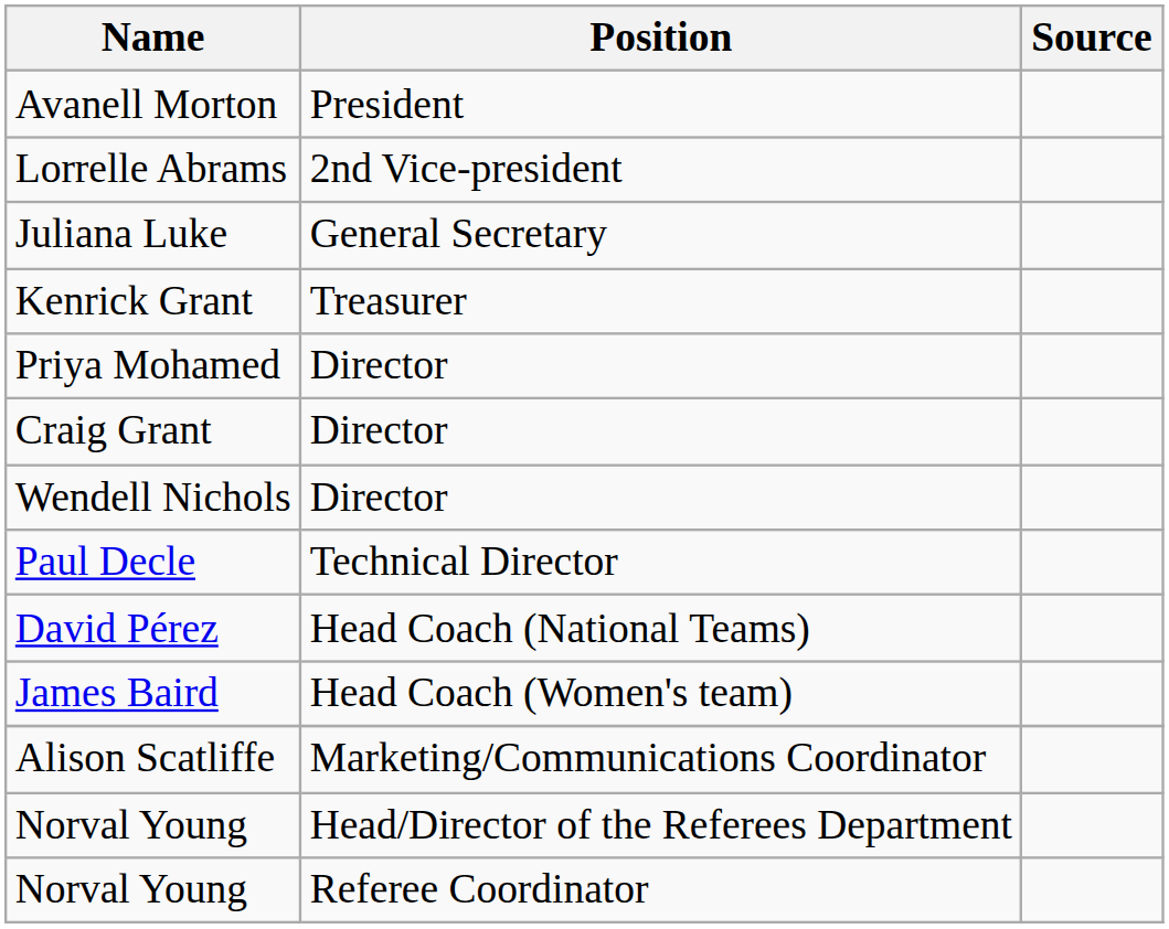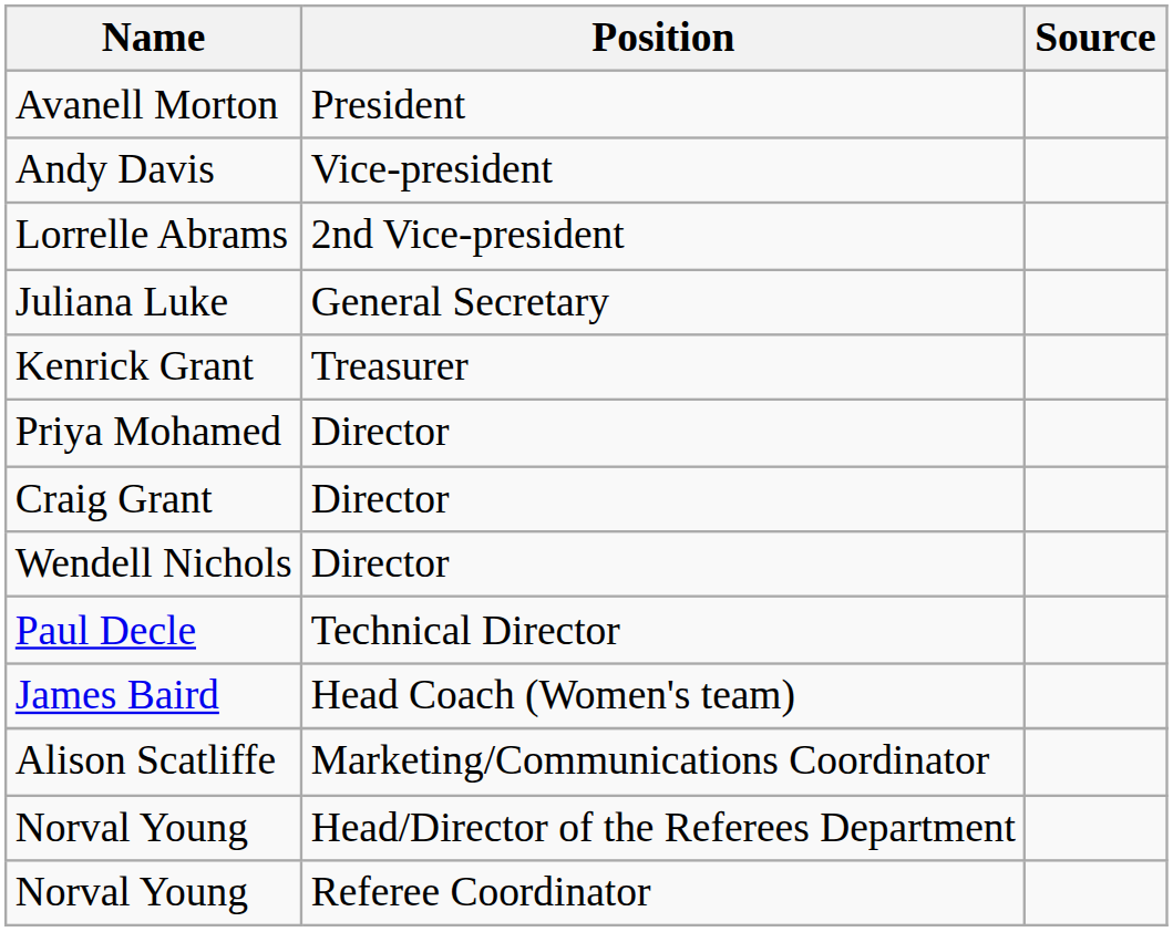+ row: Andy Davis | Vice-president
- row: David Pérez | Head Coach (National Teams)
